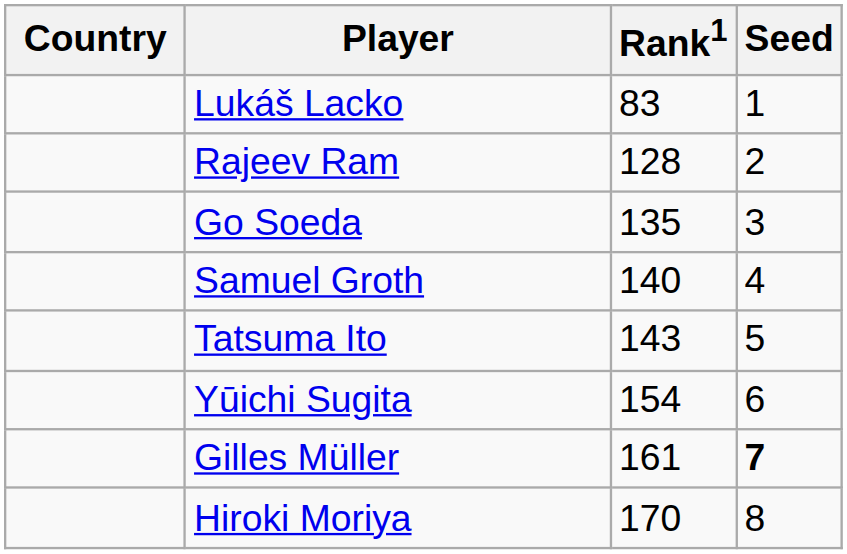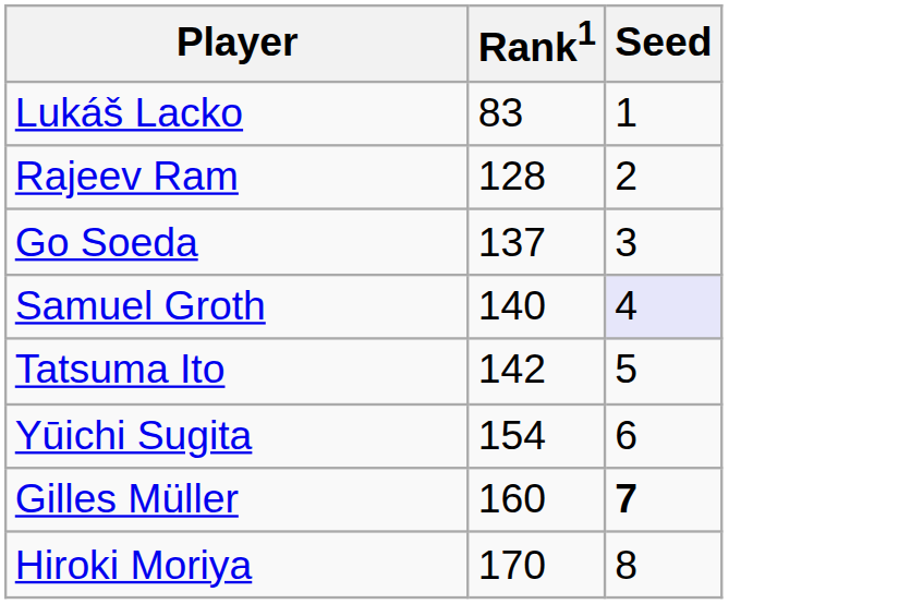- column: Country
Go Soeda | Rank1: 135 -> 137
Samuel Groth | Seed: no background -> lavender background
Tatsuma Ito | Rank1: 143 -> 142
Gilles Müller | Rank1: 161 -> 160
